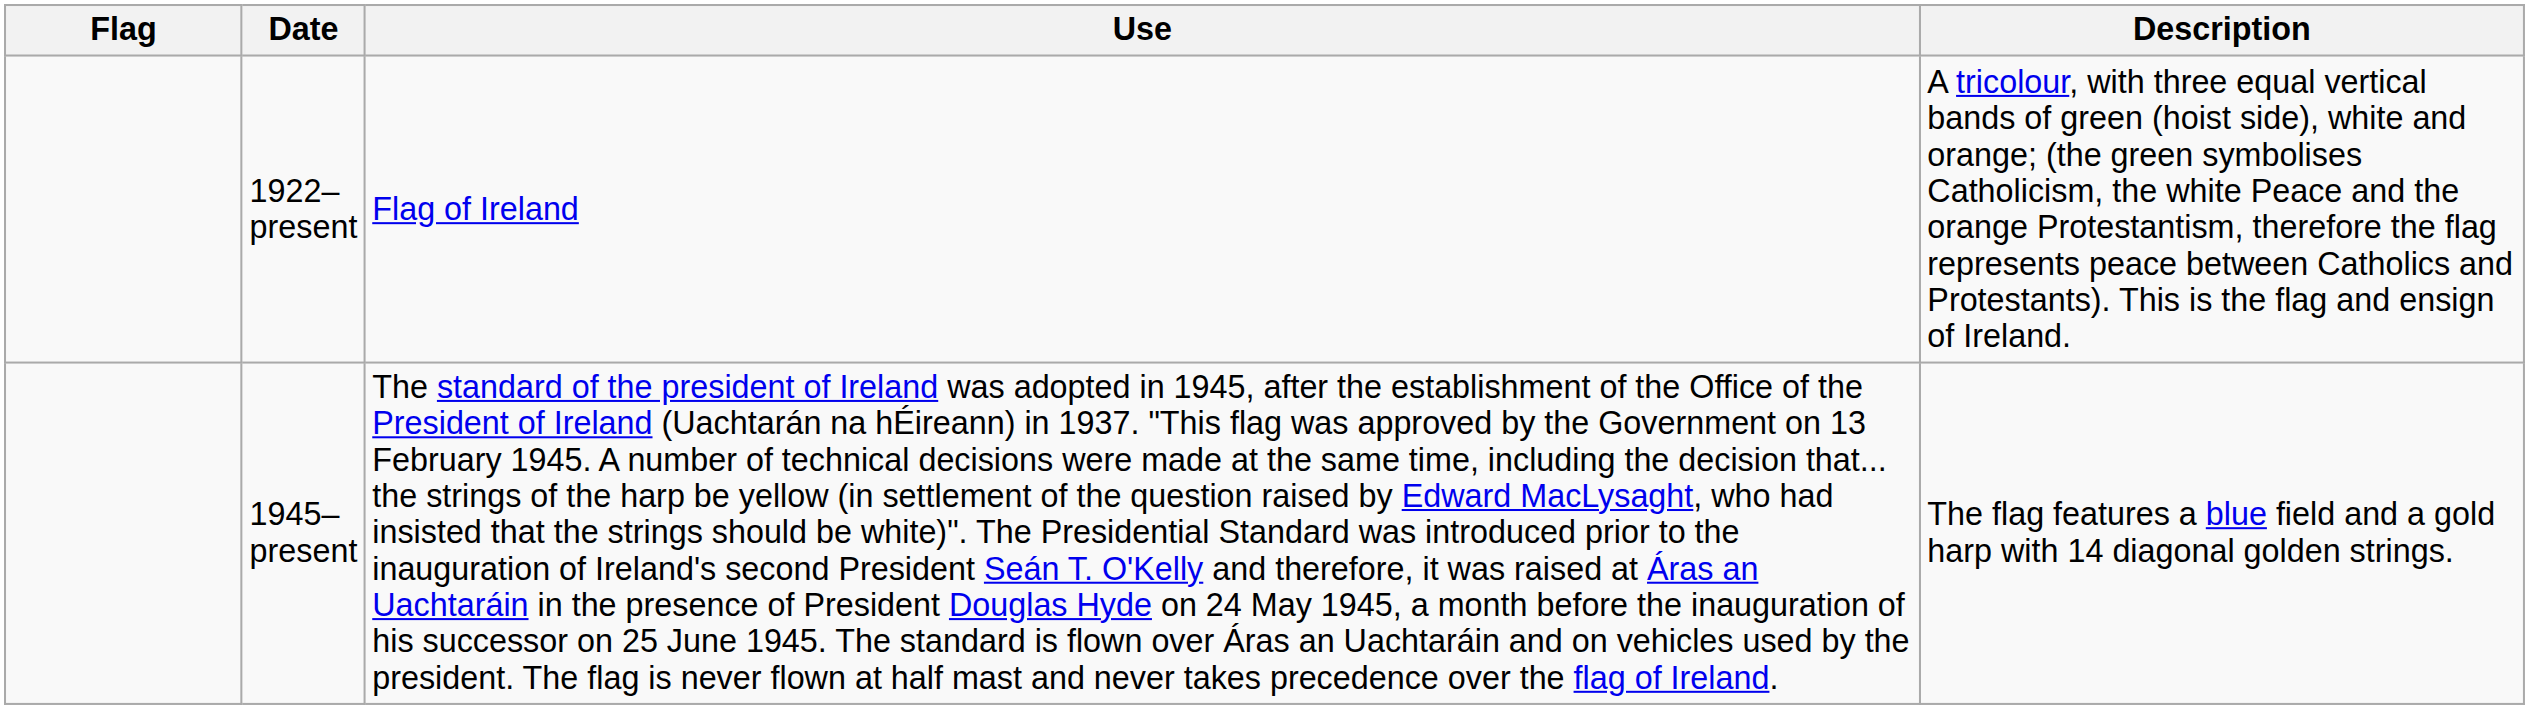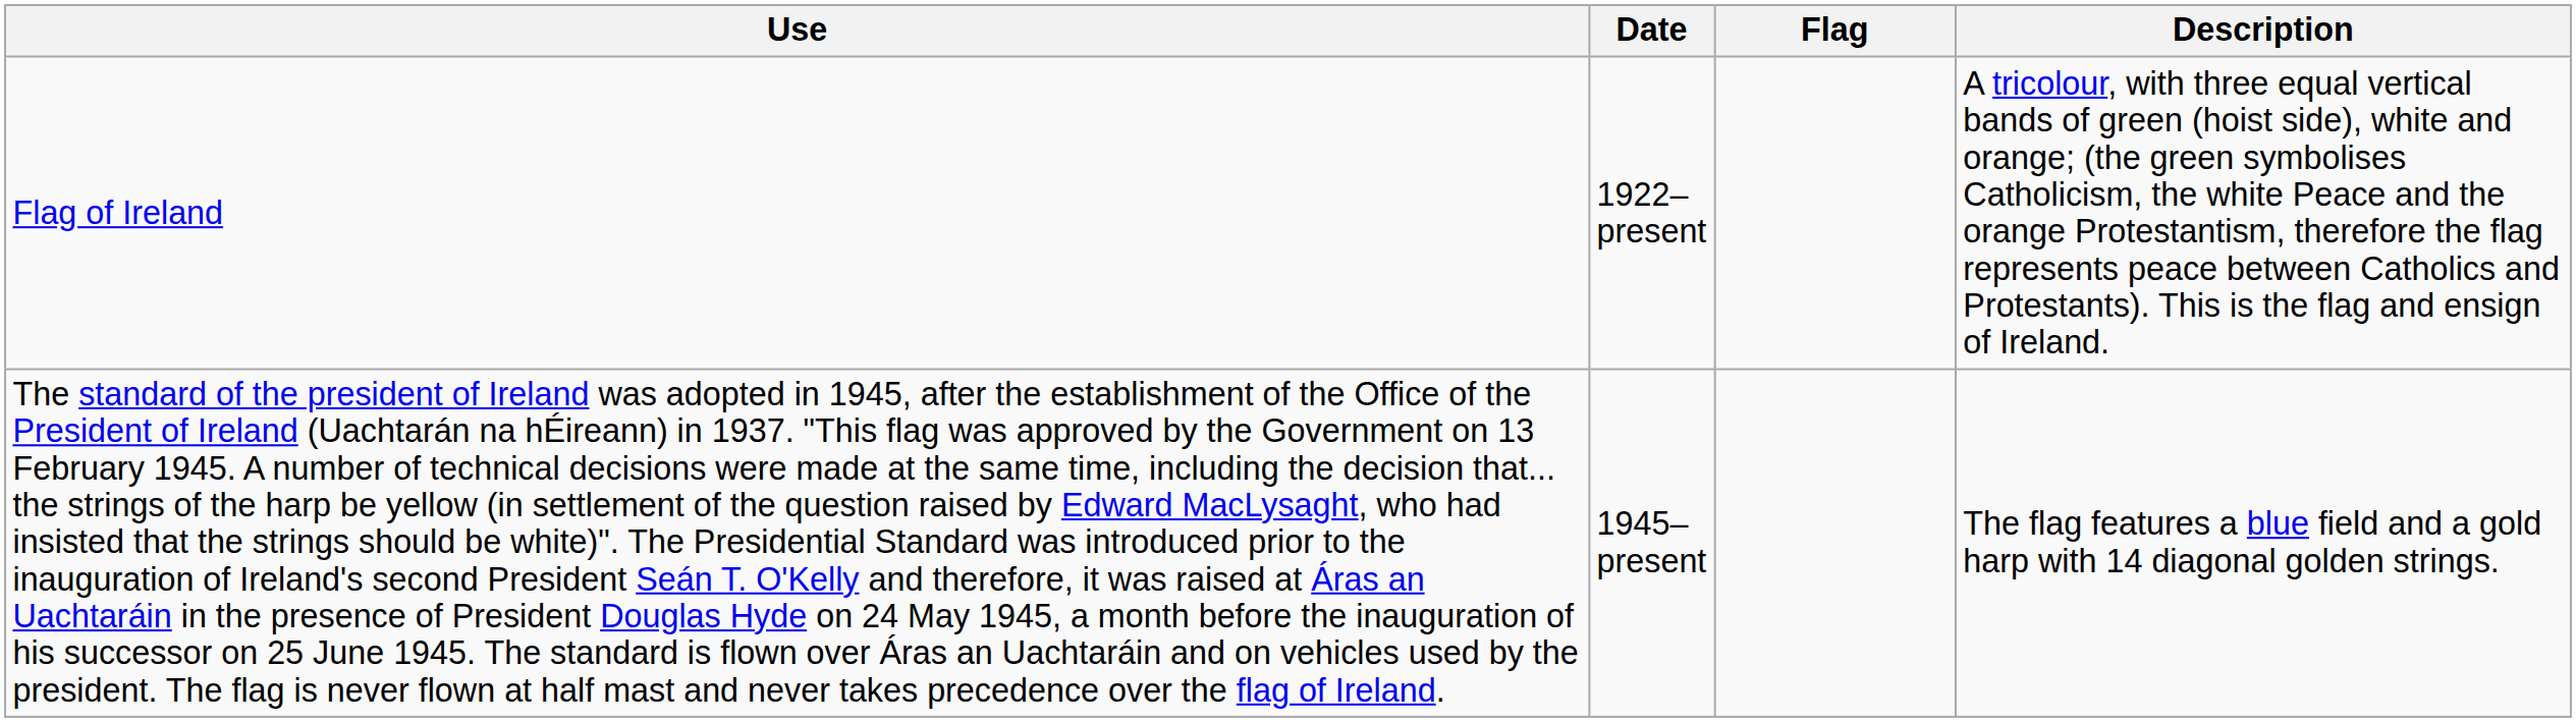columns swapped: Flag <-> Use
